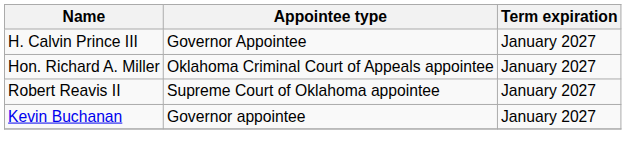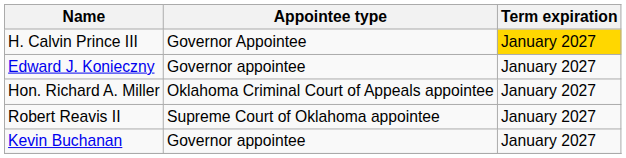H. Calvin Prince III | Term expiration: no background -> gold background
+ row: Edward J. Konieczny | Governor appointee | January 2027
